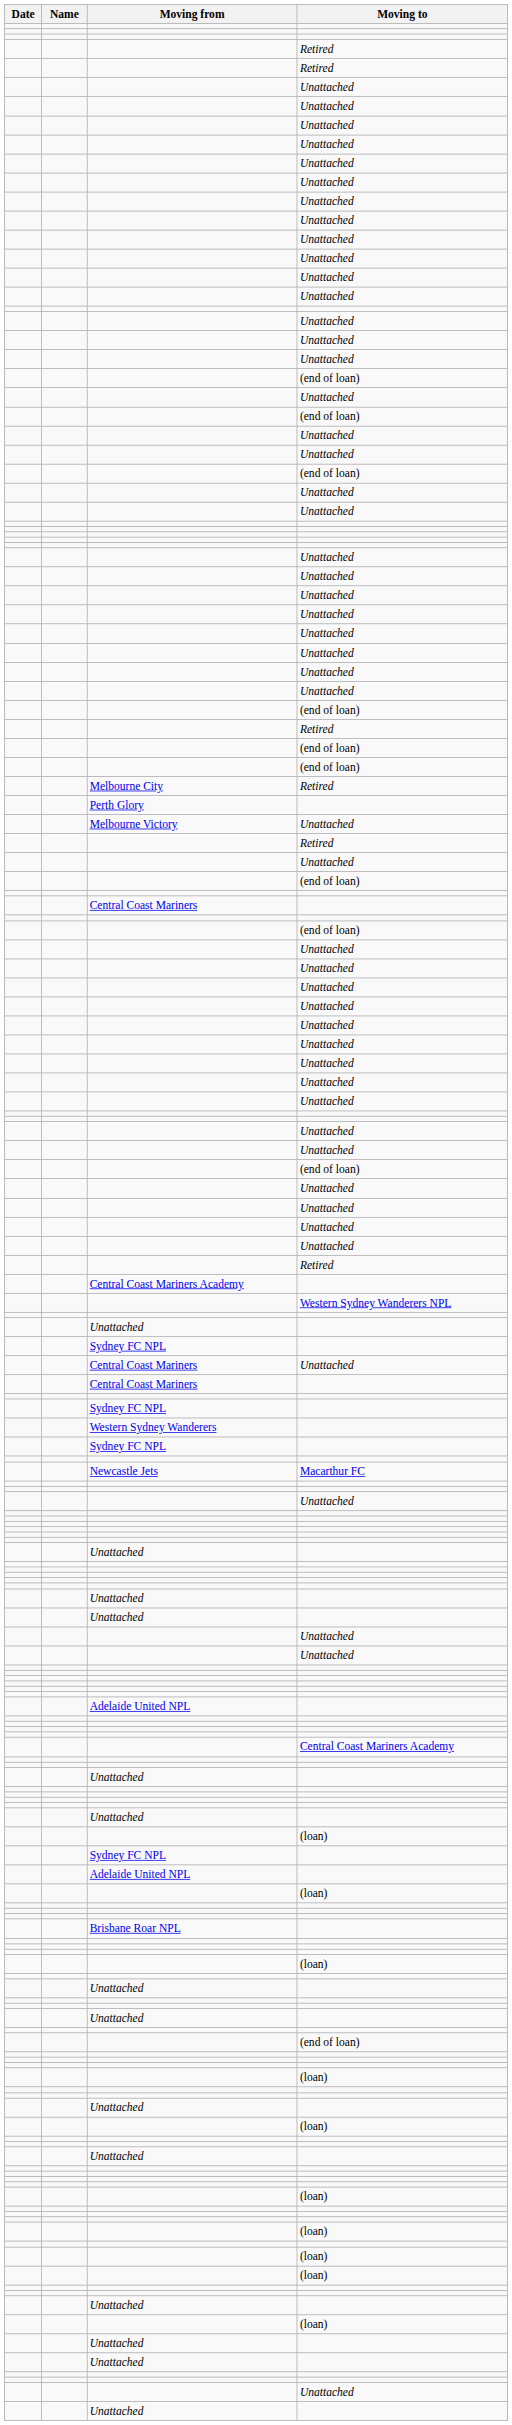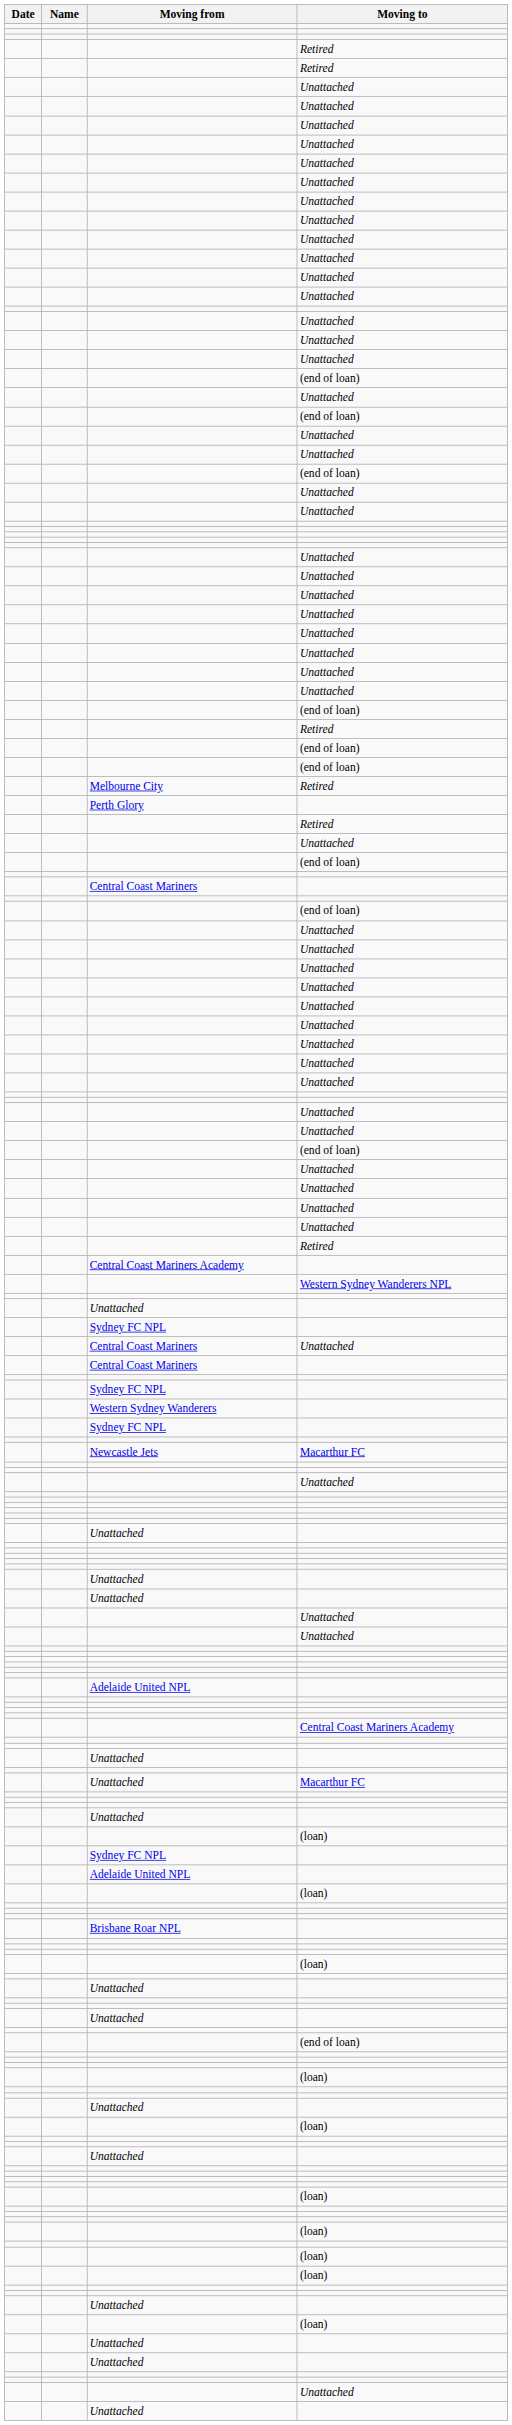- row: Melbourne Victory | Unattached
+ row: Unattached | Macarthur FC
